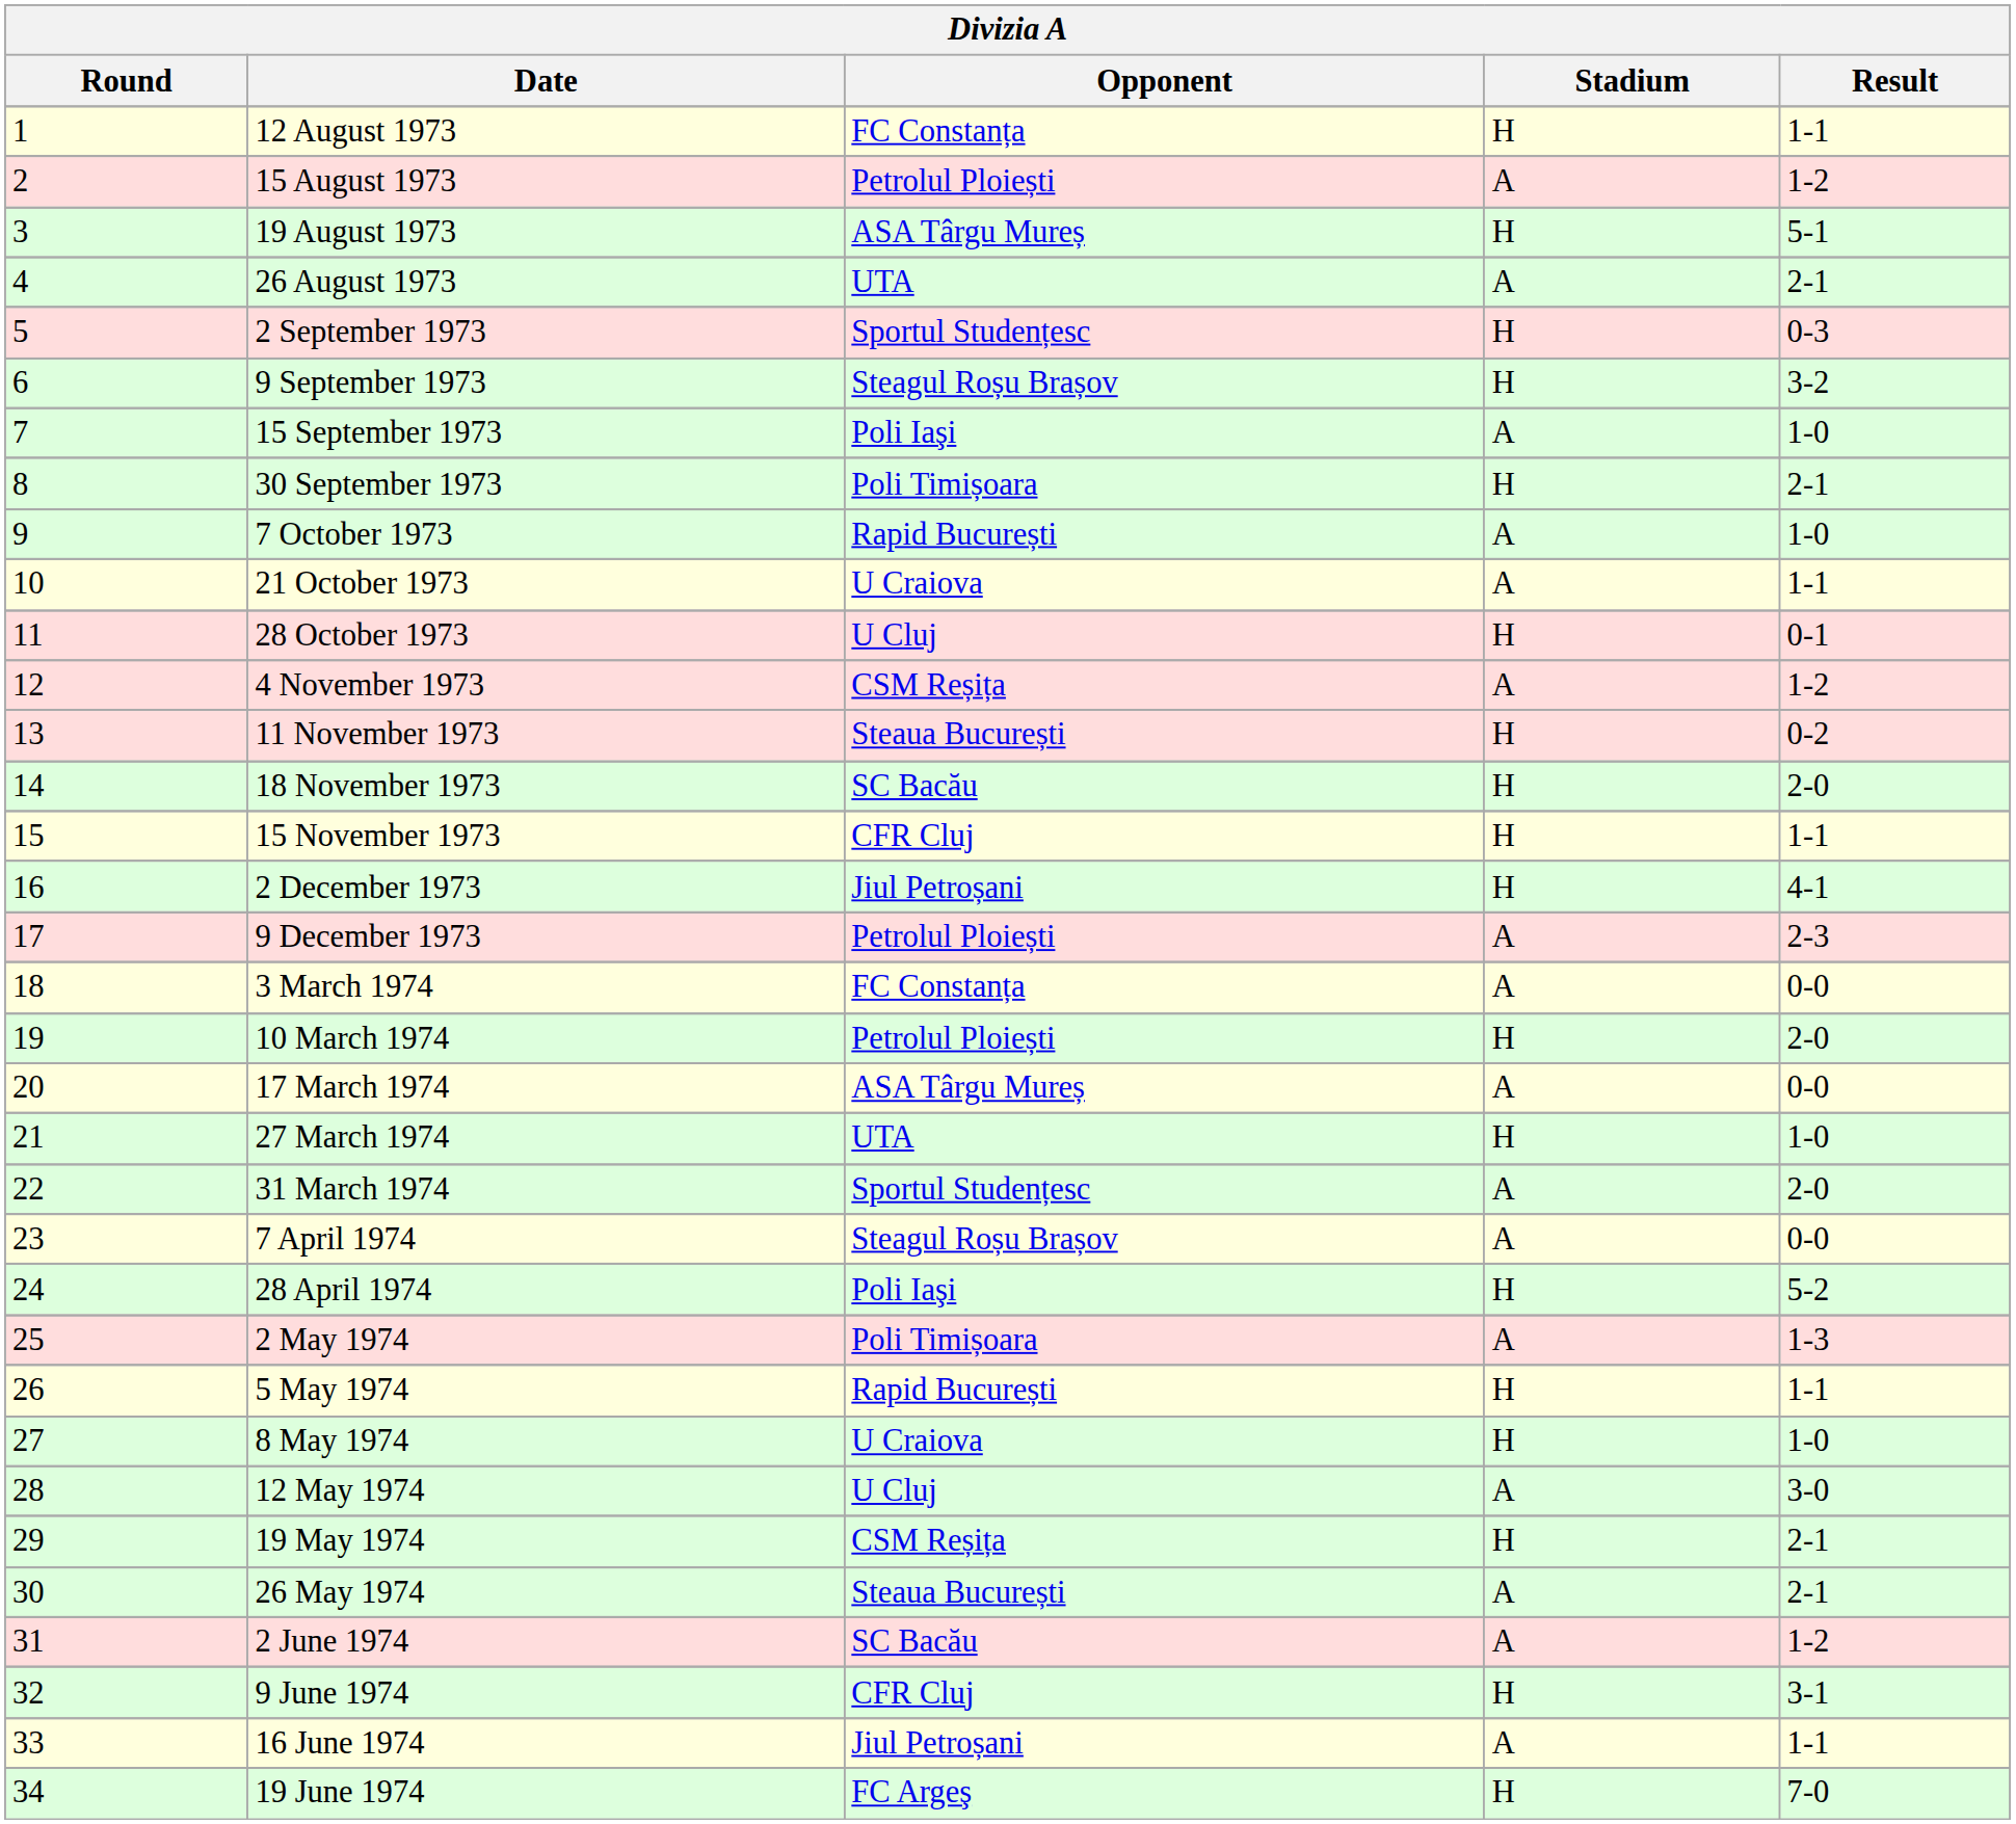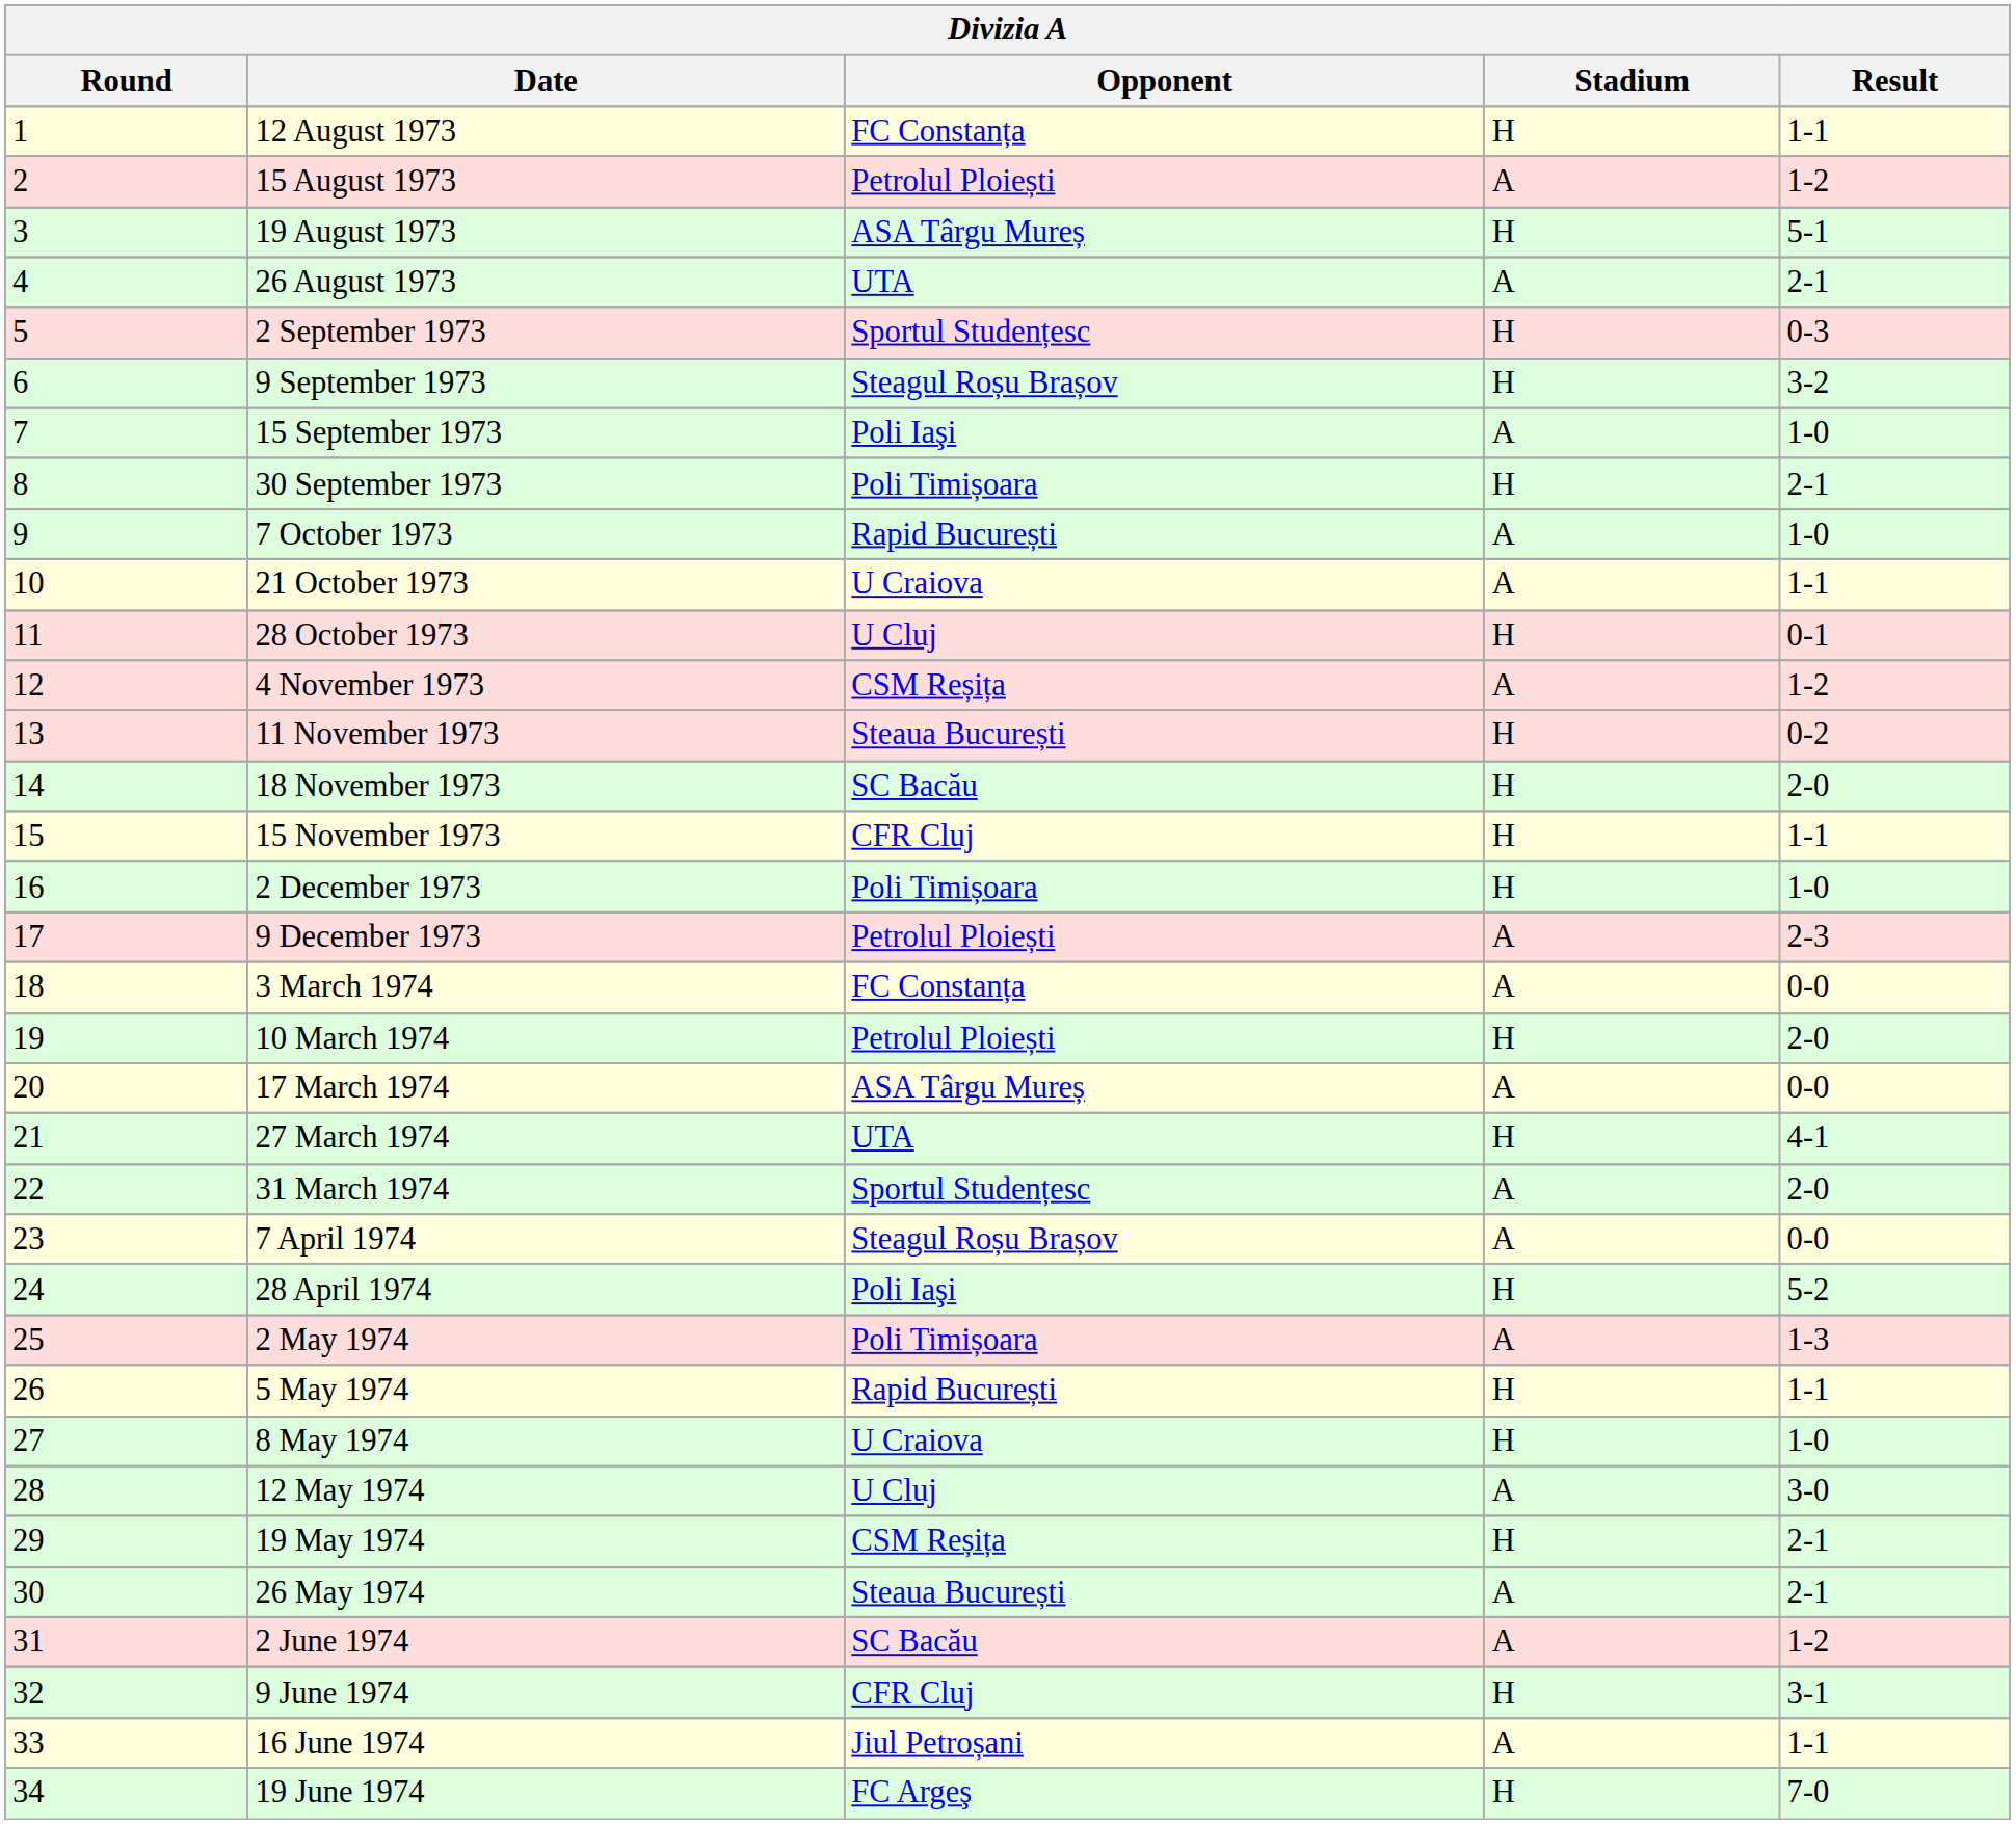2 December 1973 | Opponent: Jiul Petroșani -> Poli Timișoara
2 December 1973 | Result: 4-1 -> 1-0
27 March 1974 | Result: 1-0 -> 4-1
